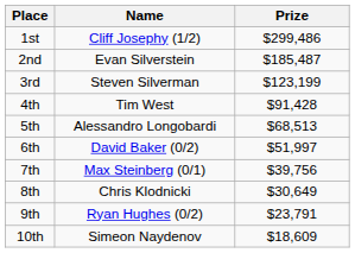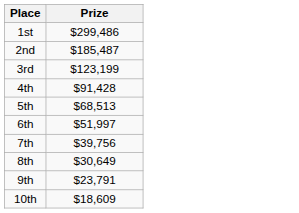- column: Name | Cliff Josephy (1/2) | Evan Silverstein | Steven Silverman | Tim West | Alessandro Longobardi | David Baker (0/2) | Max Steinberg (0/1) | Chris Klodnicki | Ryan Hughes (0/2) | Simeon Naydenov
